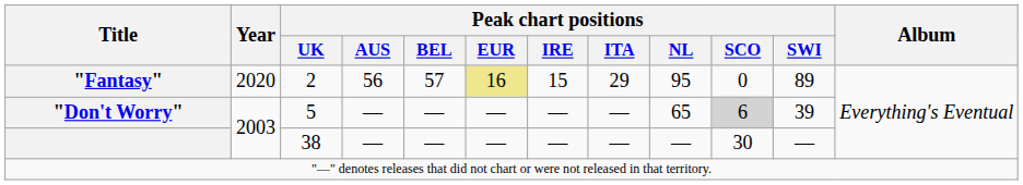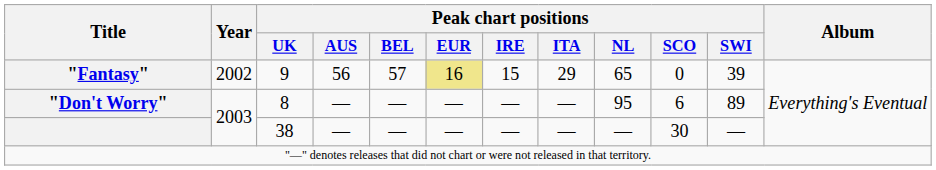"Fantasy" | Year: 2020 -> 2002
"Fantasy" | Peak chart positions / UK: 2 -> 9
"Fantasy" | Peak chart positions / NL: 95 -> 65
"Fantasy" | Peak chart positions / SWI: 89 -> 39
"Don't Worry" | Peak chart positions / UK: 5 -> 8
"Don't Worry" | Peak chart positions / NL: 65 -> 95
"Don't Worry" | Peak chart positions / SCO: lightgrey background -> no background
"Don't Worry" | Peak chart positions / SWI: 39 -> 89
